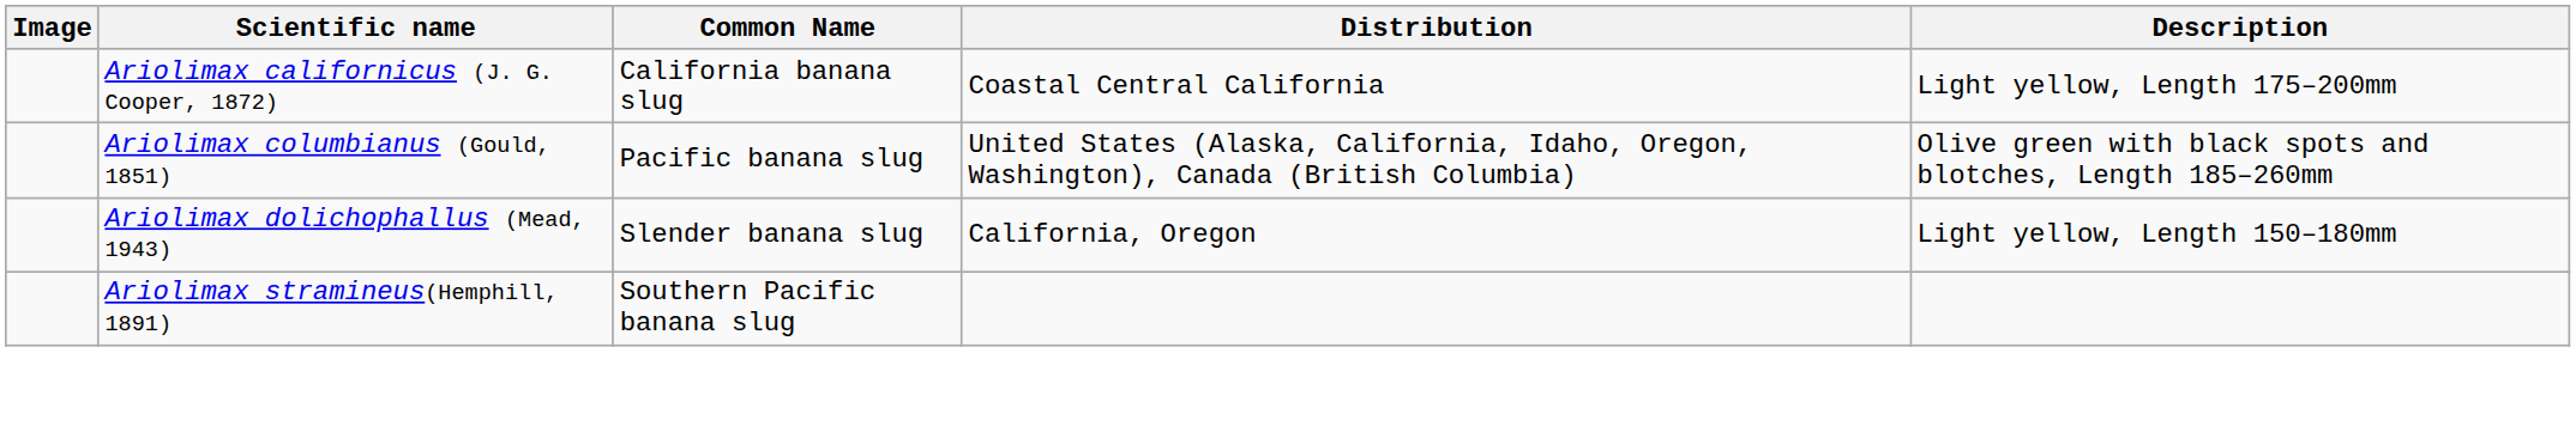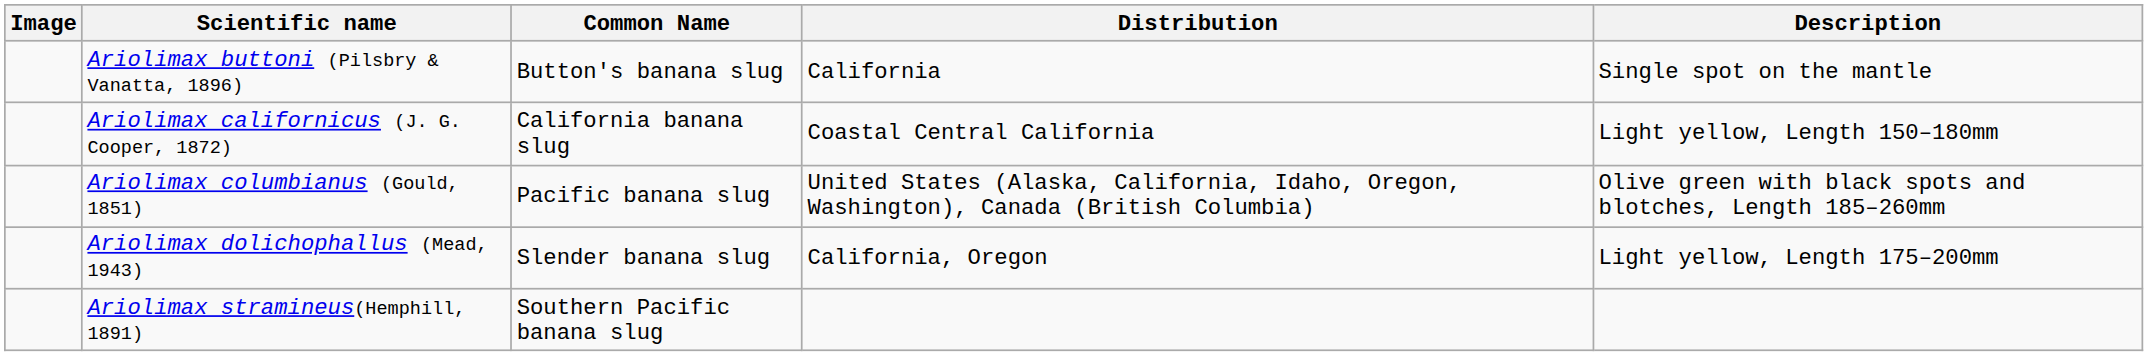+ row: Ariolimax buttoni (Pilsbry & Vanatta, 1896) | Button's banana slug | California | Single spot on the mantle
Ariolimax californicus (J. G. Cooper, 1872) | Description: Light yellow, Length 175–200mm -> Light yellow, Length 150–180mm
Ariolimax dolichophallus (Mead, 1943) | Description: Light yellow, Length 150–180mm -> Light yellow, Length 175–200mm
